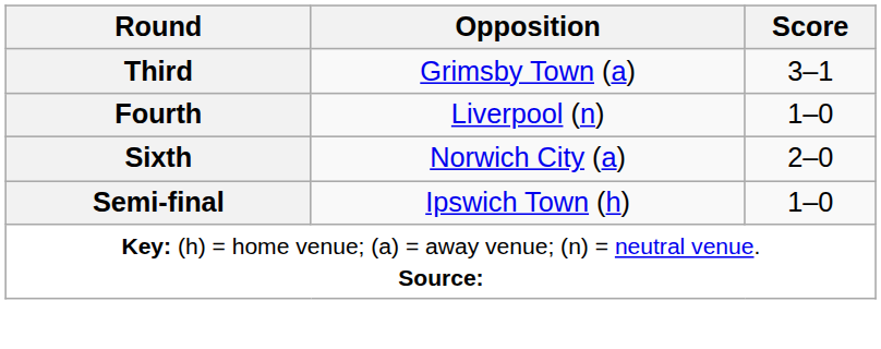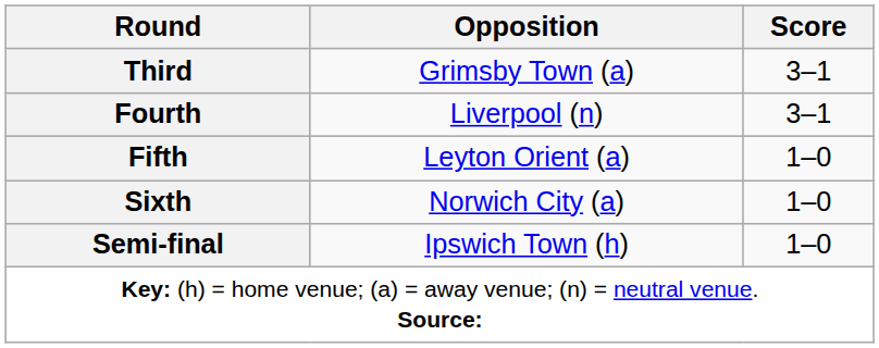Fourth | Score: 1–0 -> 3–1
+ row: Fifth | Leyton Orient (a) | 1–0
Sixth | Score: 2–0 -> 1–0
